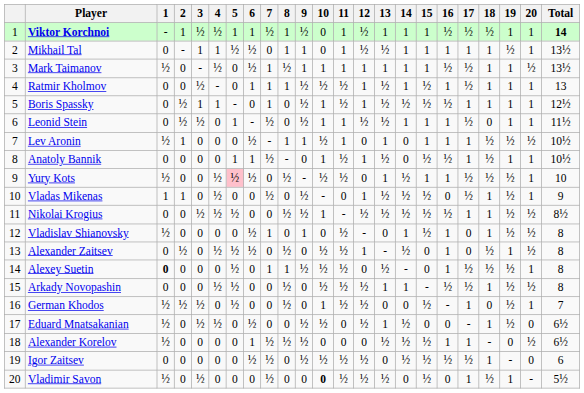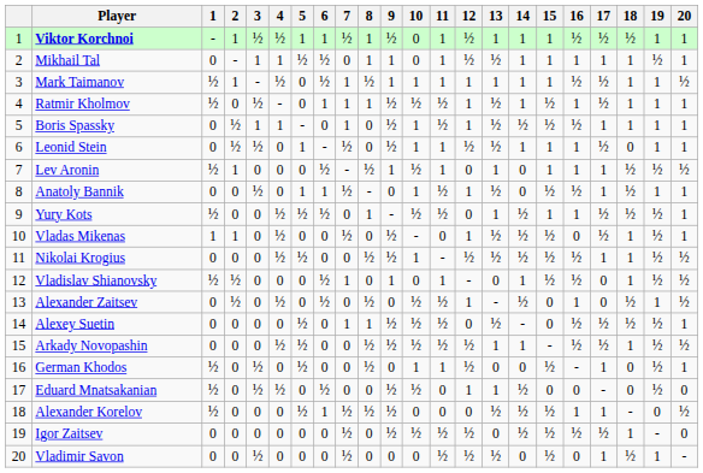- column: Total | 14 | 13½ | 13½ | 13 | 12½ | 11½ | 10½ | 10½ | 10 | 9 | 8½ | 8 | 8 | 8 | 8 | 7 | 6½ | 6½ | 6 | 5½
Mark Taimanov | 2: 0 -> 1
Ratmir Kholmov | 1: 0 -> ½
Lev Aronin | 8: 1 -> ½
Anatoly Bannik | 3: 0 -> ½
Yury Kots | 5: pink background -> no background
Yury Kots | 8: ½ -> 1
Nikolai Krogius | 3: ½ -> 0
Vladislav Shianovsky | 2: 0 -> ½
Vladislav Shianovsky | 11: ½ -> 1
Vladislav Shianovsky | 16: 1 -> ½
Alexander Zaitsev | 5: ½ -> 0
Alexey Suetin | 1: bold -> normal
Alexey Suetin | 16: 1 -> ½
Arkady Novopashin | 9: 0 -> ½
German Khodos | 2: ½ -> 0
German Khodos | 11: ½ -> 1
Eduard Mnatsakanian | 12: ½ -> 1
Eduard Mnatsakanian | 18: 1 -> 0
Alexander Korelov | 5: 0 -> ½
Igor Zaitsev | 6: ½ -> 0
Vladimir Savon | 1: ½ -> 0
Vladimir Savon | 10: bold -> normal
